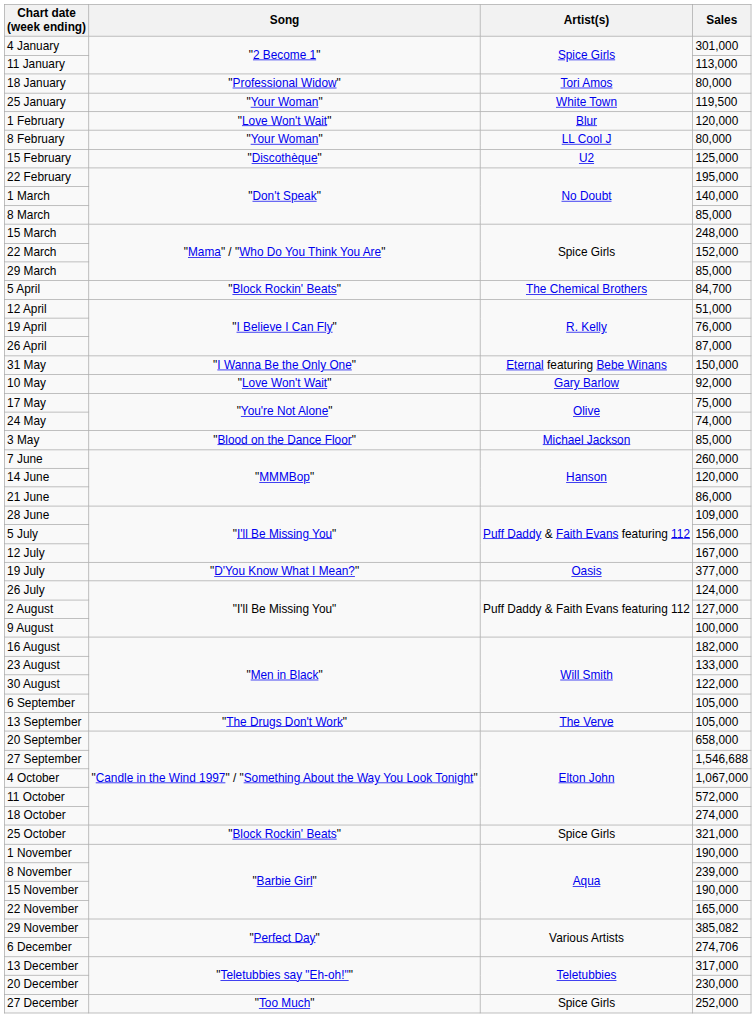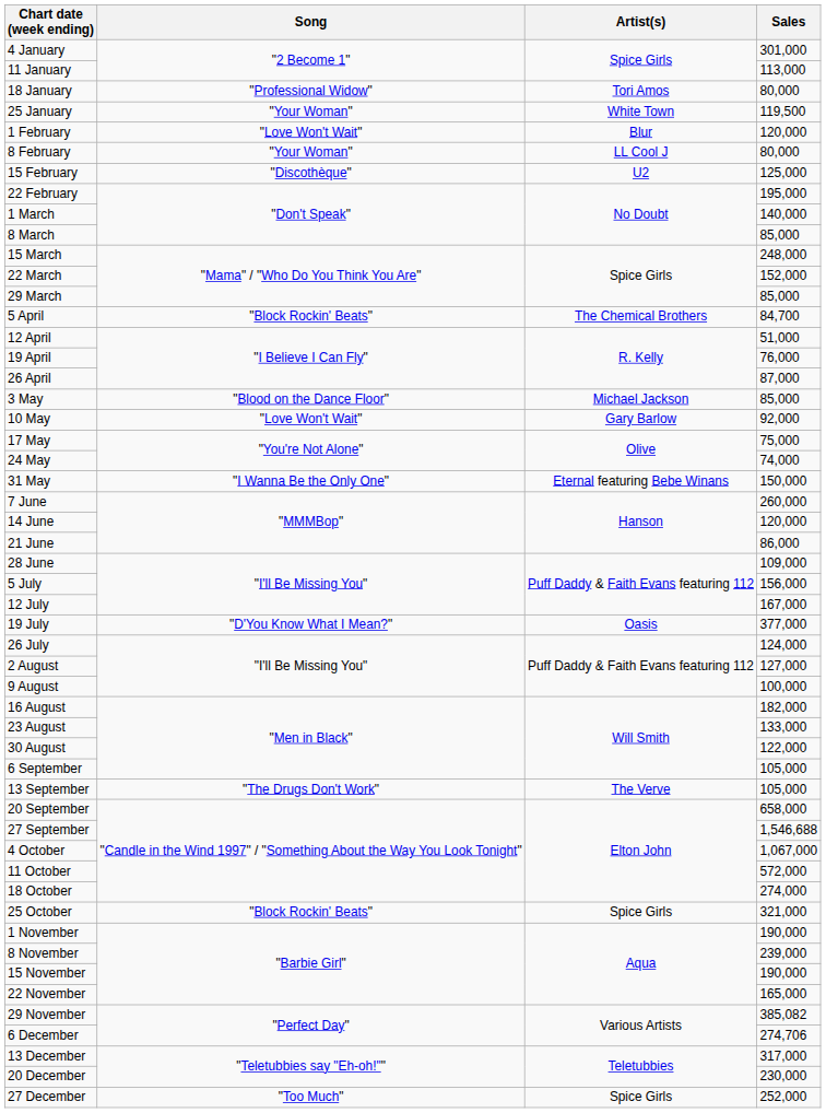rows swapped: 3 May <-> 31 May
